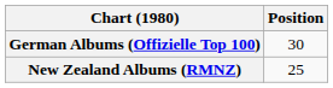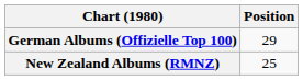German Albums (Offizielle Top 100) | Position: 30 -> 29
